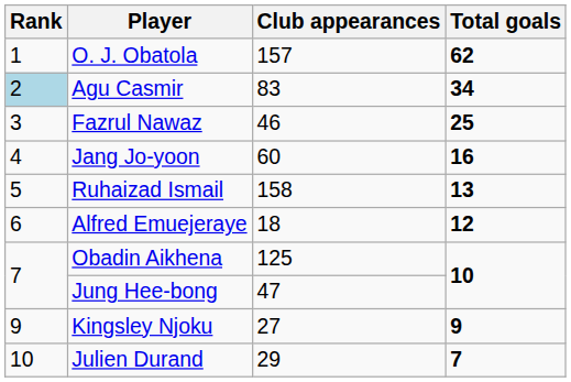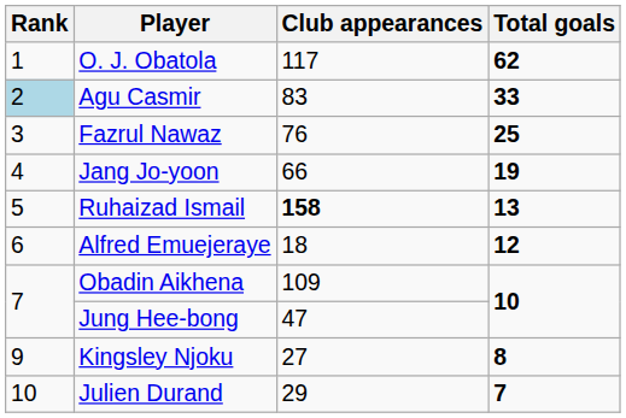O. J. Obatola | Club appearances: 157 -> 117
Agu Casmir | Total goals: 34 -> 33
Fazrul Nawaz | Club appearances: 46 -> 76
Jang Jo-yoon | Club appearances: 60 -> 66
Jang Jo-yoon | Total goals: 16 -> 19
Ruhaizad Ismail | Club appearances: normal -> bold
Obadin Aikhena | Club appearances: 125 -> 109
Kingsley Njoku | Total goals: 9 -> 8
